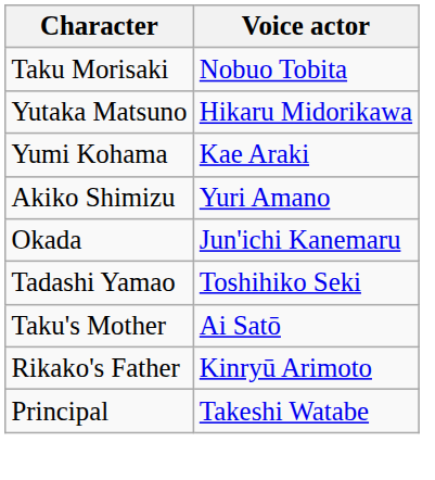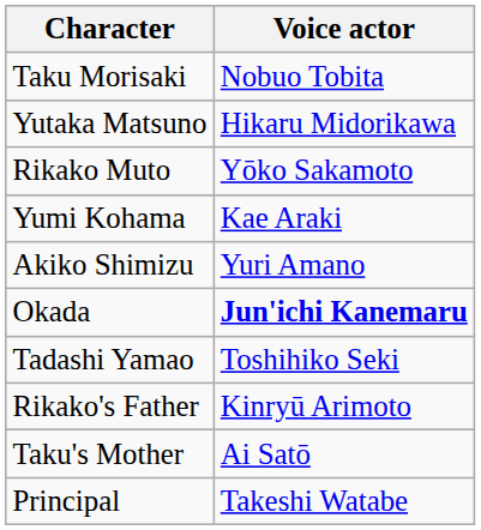+ row: Rikako Muto | Yōko Sakamoto
Okada | Voice actor: normal -> bold
rows swapped: Taku's Mother <-> Rikako's Father
